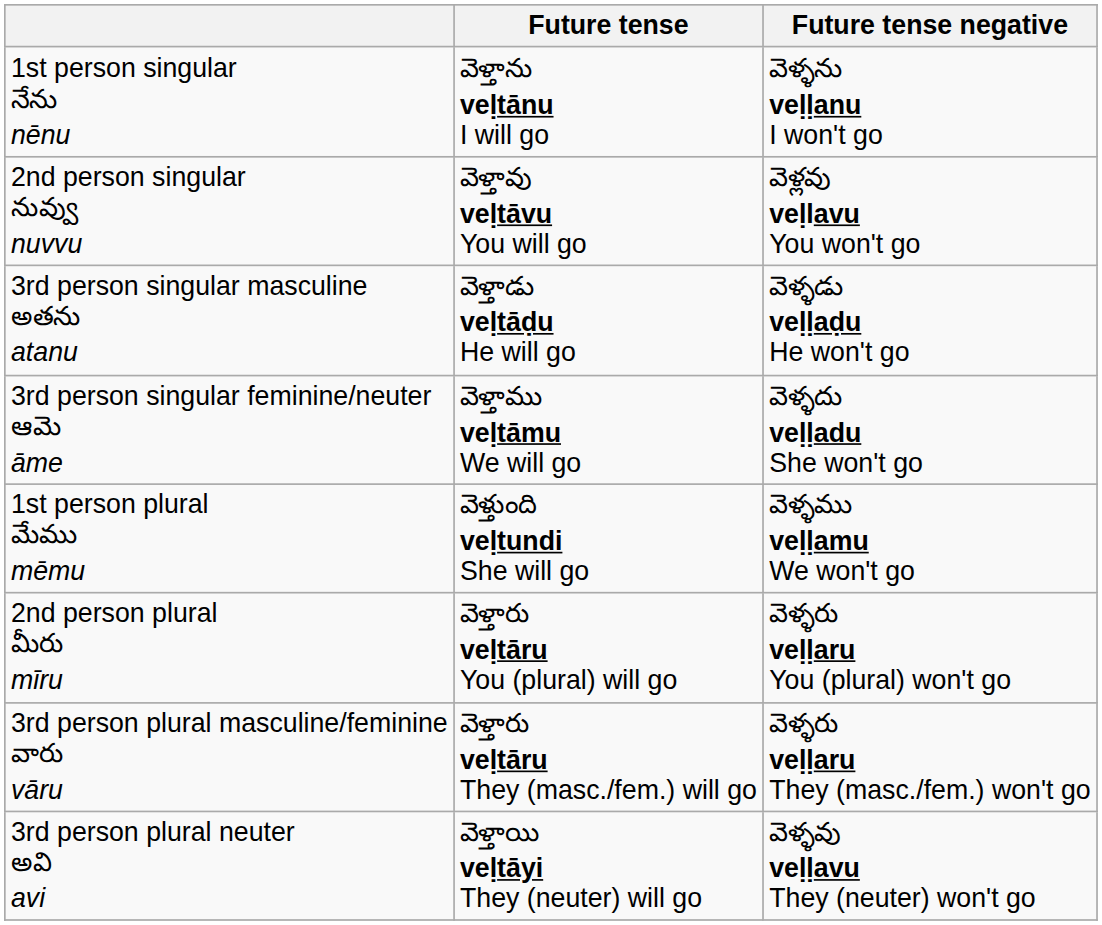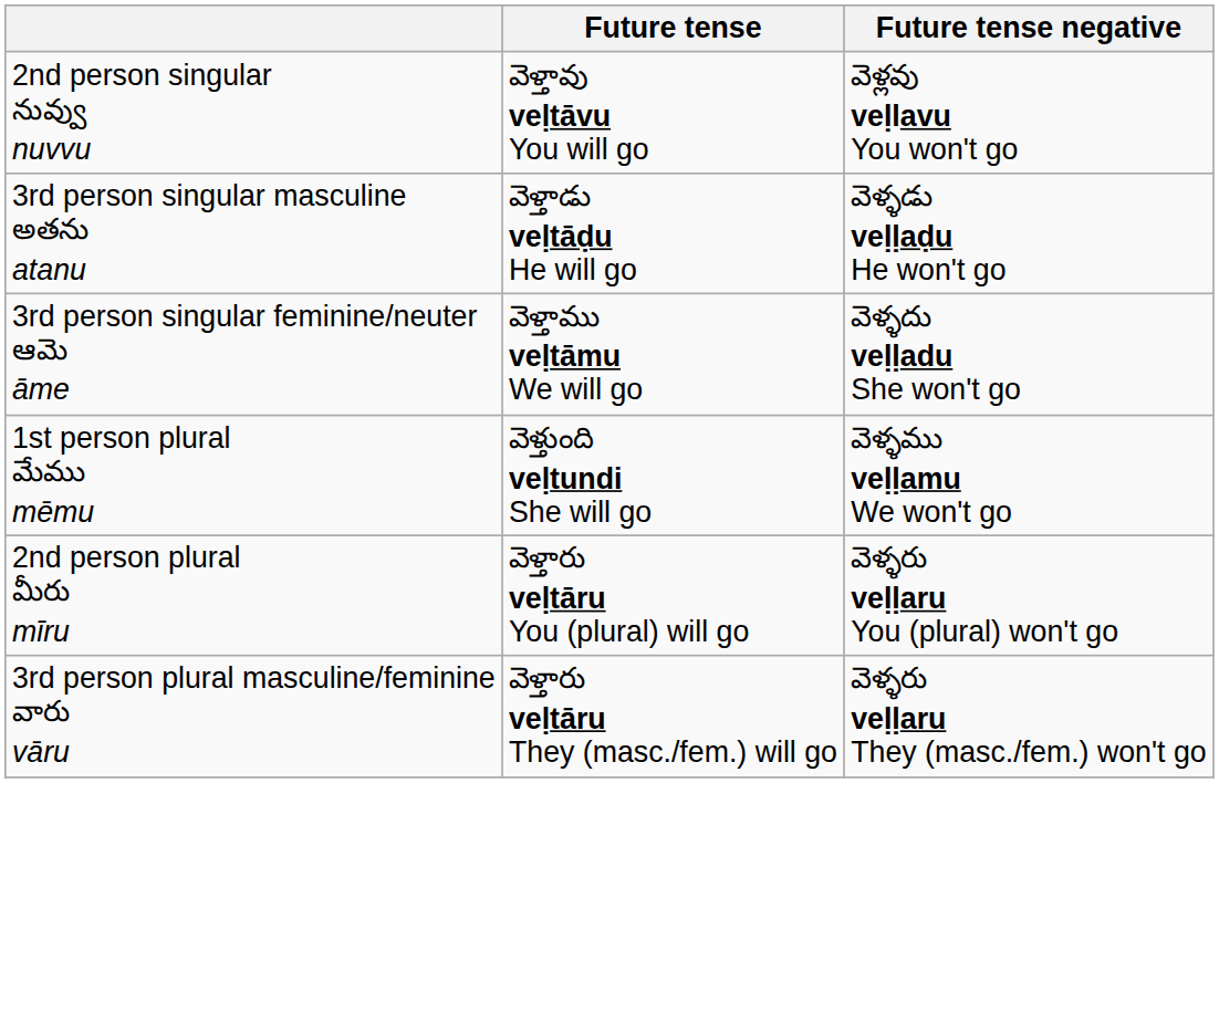- row: 1st person singular నేను nēnu | వెళ్తాను veḷtānu I will go | వెళ్ళను veḷḷanu I won't go
- row: 3rd person plural neuter అవి avi | వెళ్తాయి veḷtāyi They (neuter) will go | వెళ్ళవు veḷḷavu They (neuter) won't go
